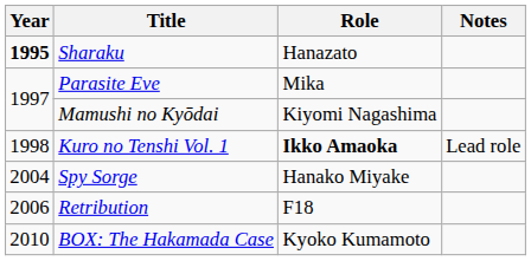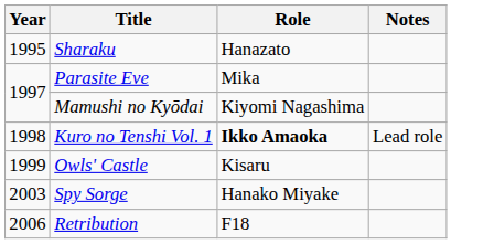Sharaku | Year: bold -> normal
+ row: 1999 | Owls' Castle | Kisaru
Spy Sorge | Year: 2004 -> 2003
- row: 2010 | BOX: The Hakamada Case | Kyoko Kumamoto
